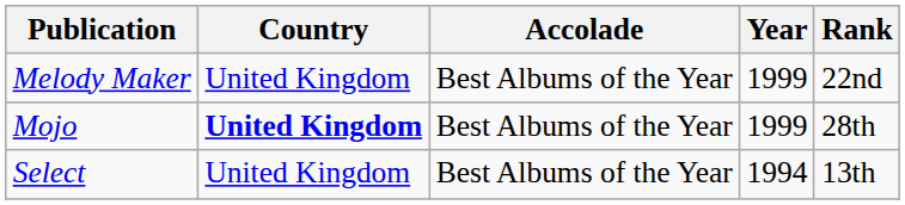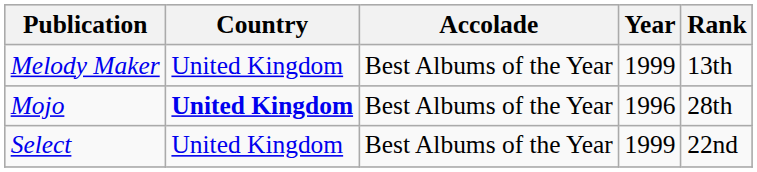Melody Maker | Rank: 22nd -> 13th
Mojo | Year: 1999 -> 1996
Select | Year: 1994 -> 1999
Select | Rank: 13th -> 22nd
